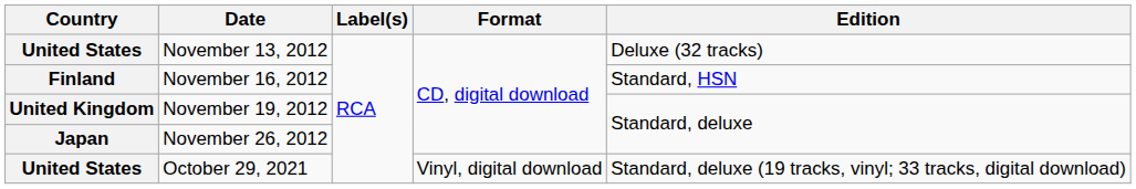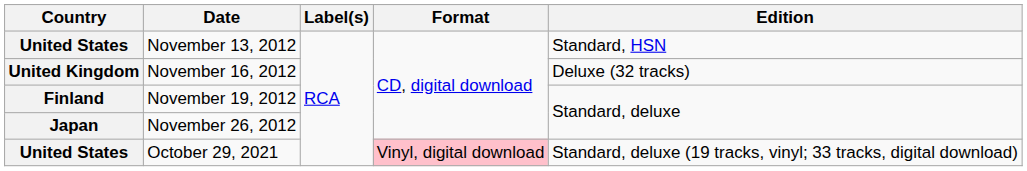November 13, 2012 | Edition: Deluxe (32 tracks) -> Standard, HSN
November 16, 2012 | Country: Finland -> United Kingdom
November 16, 2012 | Edition: Standard, HSN -> Deluxe (32 tracks)
November 19, 2012 | Country: United Kingdom -> Finland
October 29, 2021 | Format: no background -> pink background
